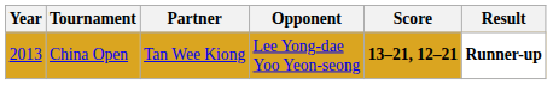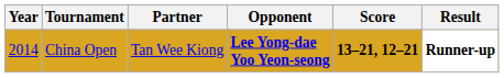China Open | Year: 2013 -> 2014
China Open | Opponent: normal -> bold
